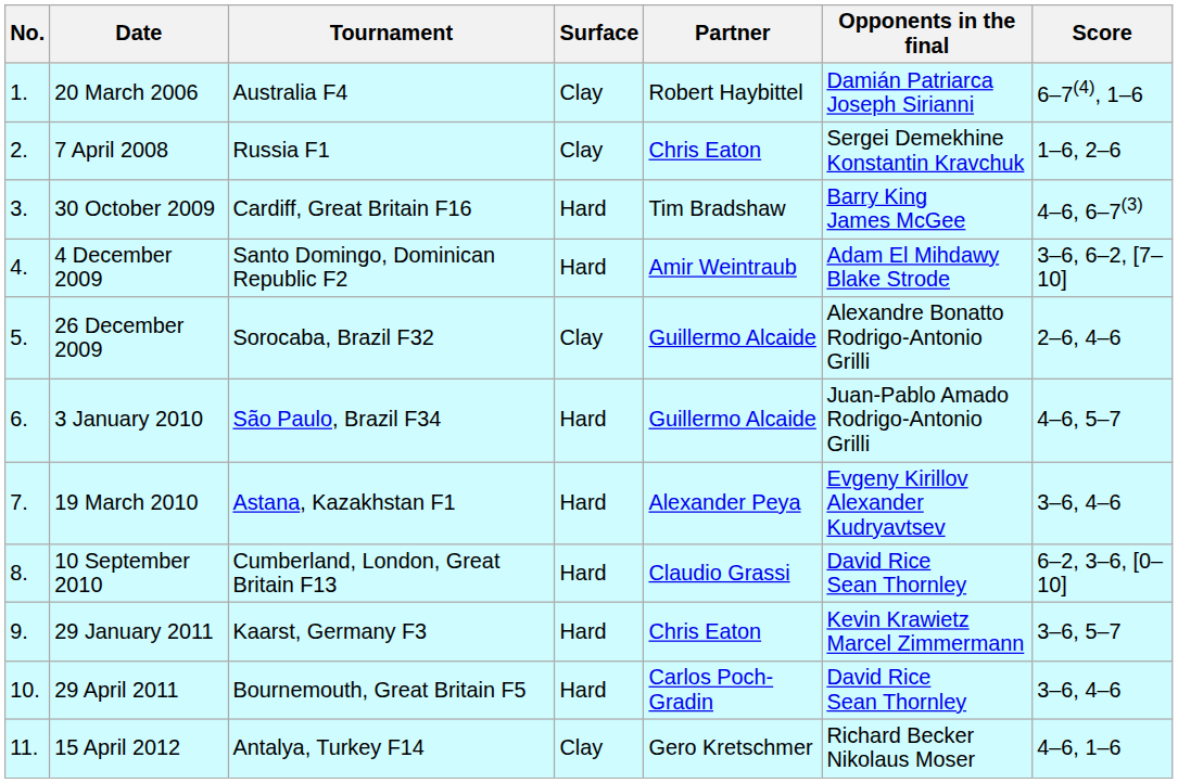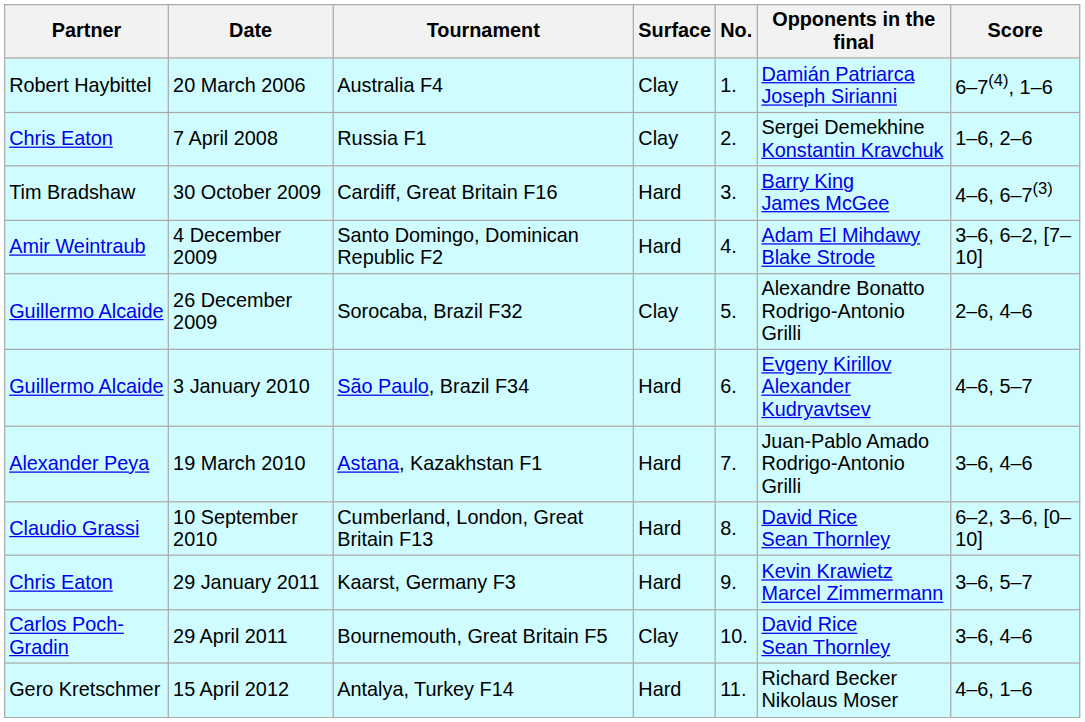columns swapped: No. <-> Partner
3 January 2010 | Opponents in the final: Juan-Pablo Amado Rodrigo-Antonio Grilli -> Evgeny Kirillov Alexander Kudryavtsev
19 March 2010 | Opponents in the final: Evgeny Kirillov Alexander Kudryavtsev -> Juan-Pablo Amado Rodrigo-Antonio Grilli
29 April 2011 | Surface: Hard -> Clay
15 April 2012 | Surface: Clay -> Hard
